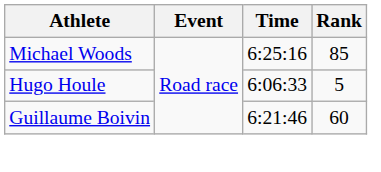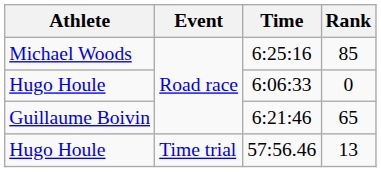6:06:33 | Rank: 5 -> 0
6:21:46 | Rank: 60 -> 65
+ row: Hugo Houle | Time trial | 57:56.46 | 13
